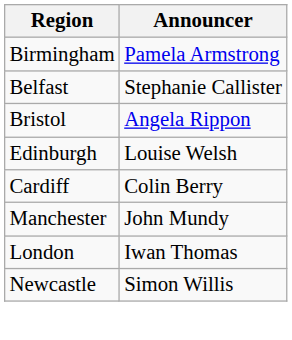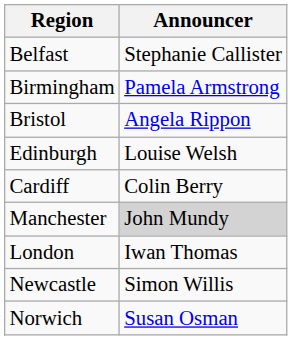rows swapped: Belfast <-> Birmingham
Manchester | Announcer: no background -> lightgrey background
+ row: Norwich | Susan Osman
